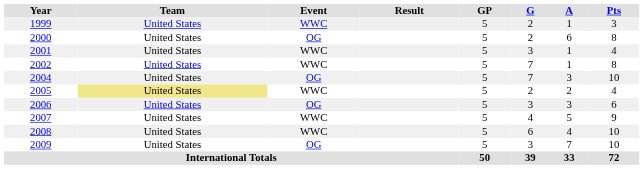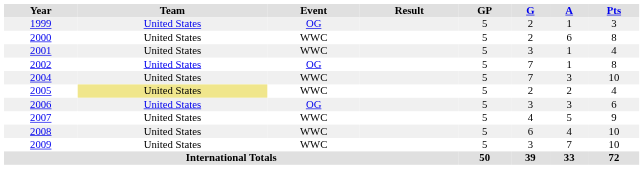1999 | Event: WWC -> OG
2000 | Event: OG -> WWC
2002 | Event: WWC -> OG
2004 | Event: OG -> WWC
2009 | Event: OG -> WWC
